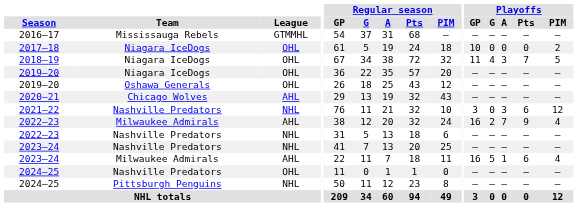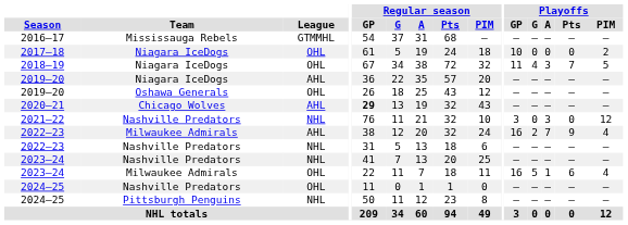2019–20 / Niagara IceDogs | League: OHL -> AHL
2020–21 | Regular season / GP: normal -> bold
2021–22 | Playoffs / Pts: 6 -> 0
2023–24 / Milwaukee Admirals | League: AHL -> OHL
